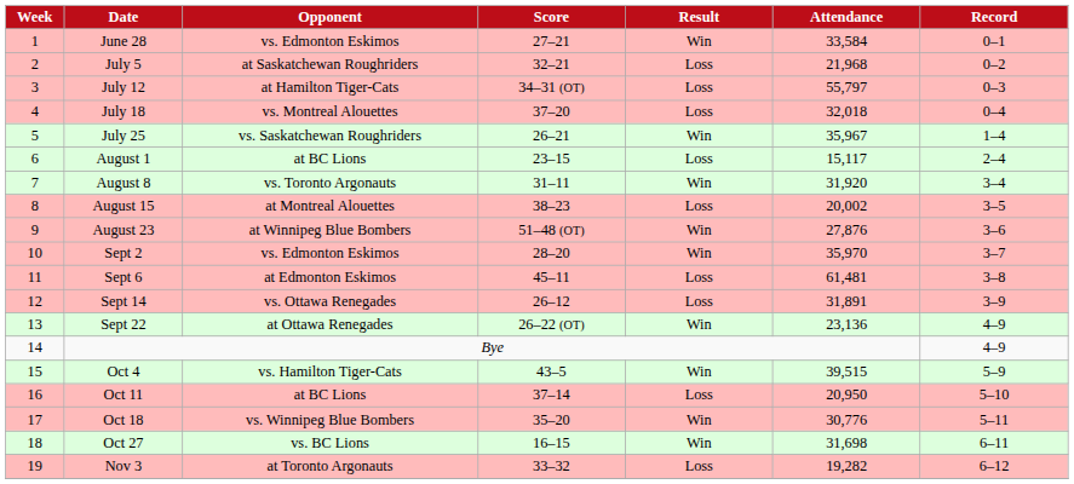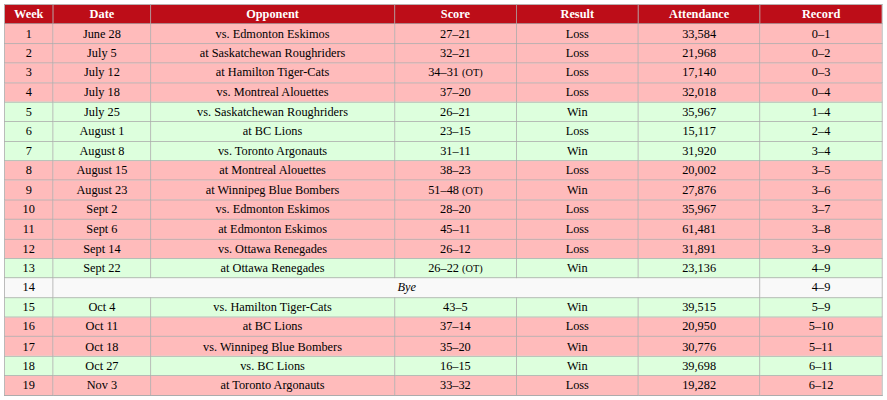June 28 | Result: Win -> Loss
July 12 | Attendance: 55,797 -> 17,140
Sept 2 | Result: Win -> Loss
Sept 2 | Attendance: 35,970 -> 35,967
Oct 27 | Attendance: 31,698 -> 39,698
